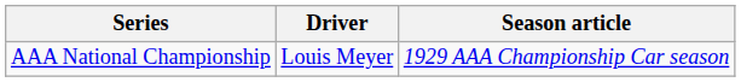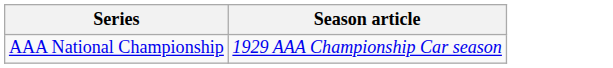- column: Driver | Louis Meyer
